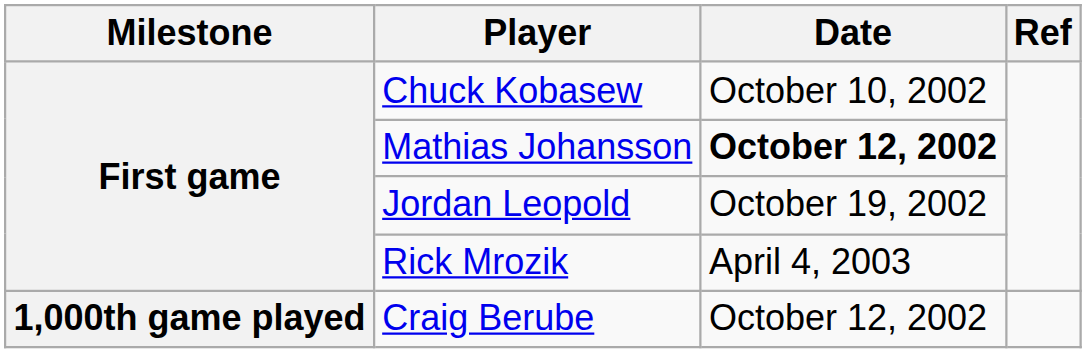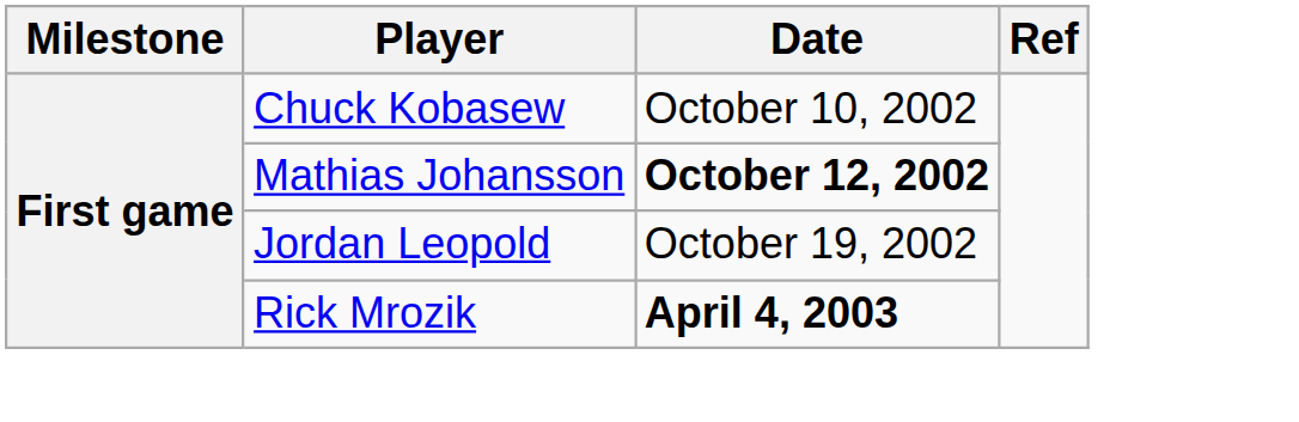Rick Mrozik | Date: normal -> bold
- row: 1,000th game played | Craig Berube | October 12, 2002
